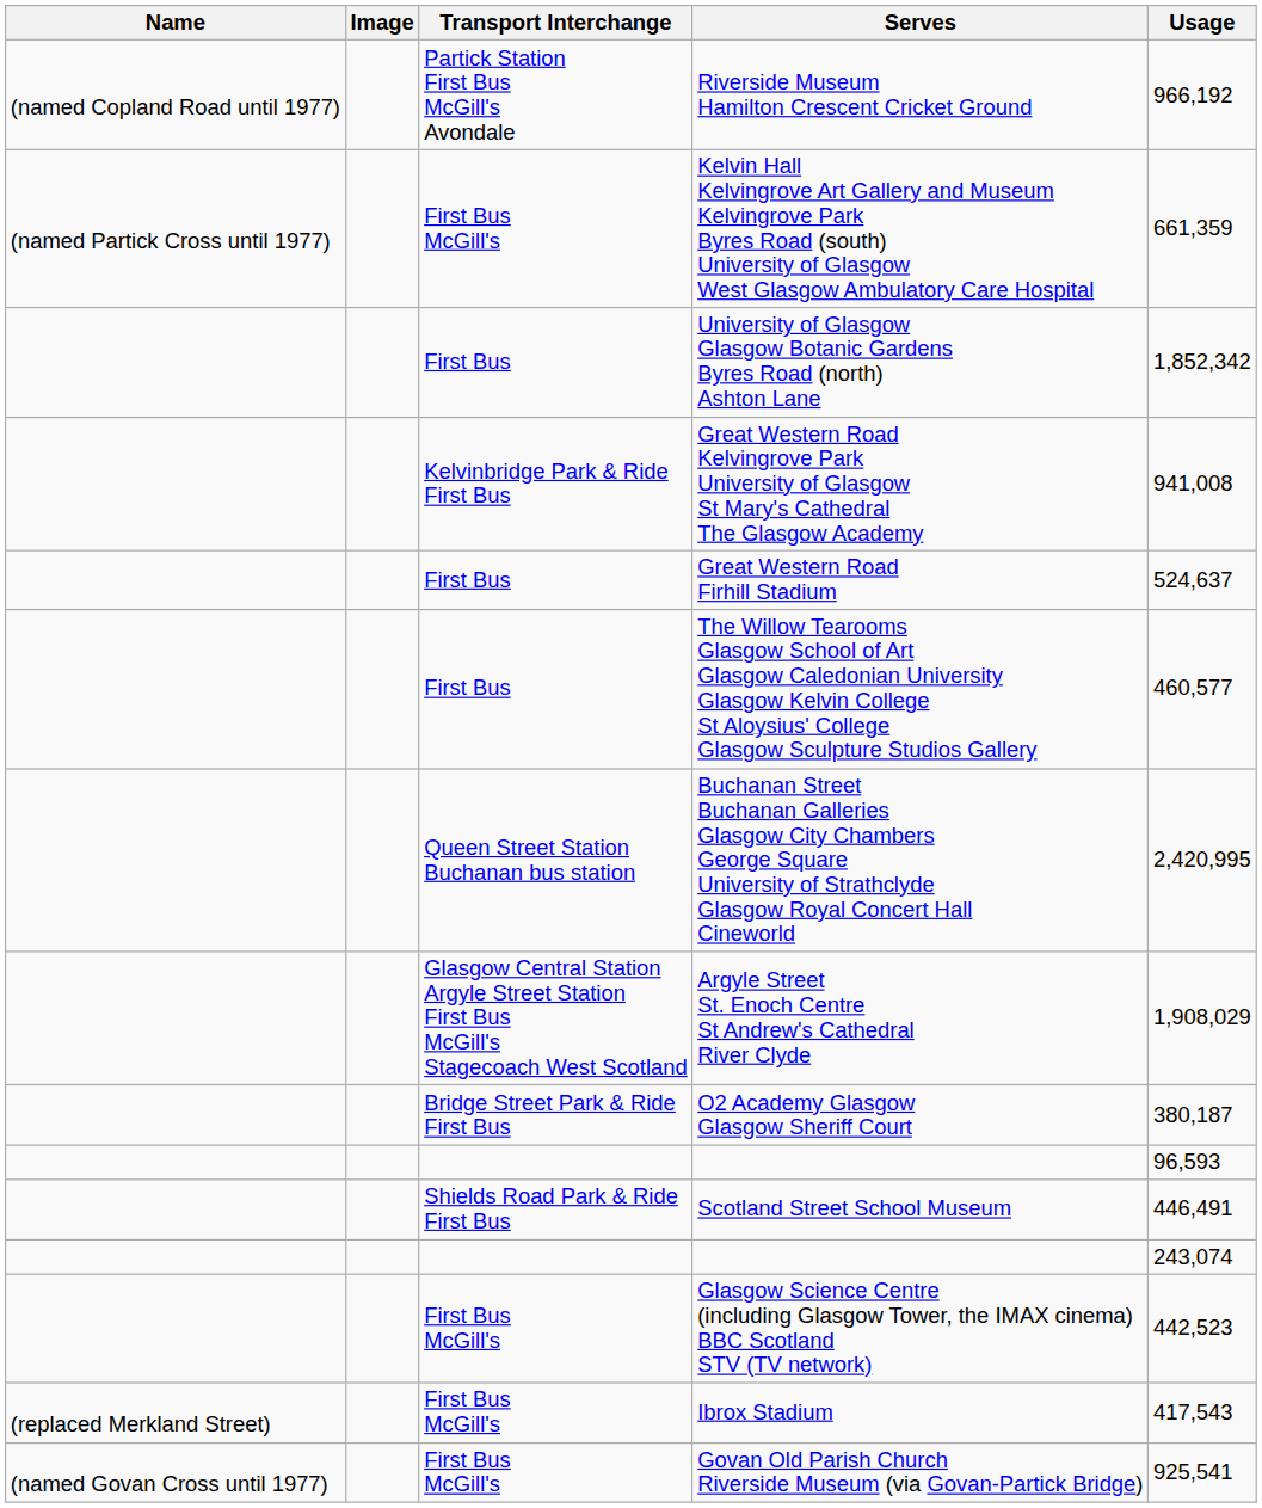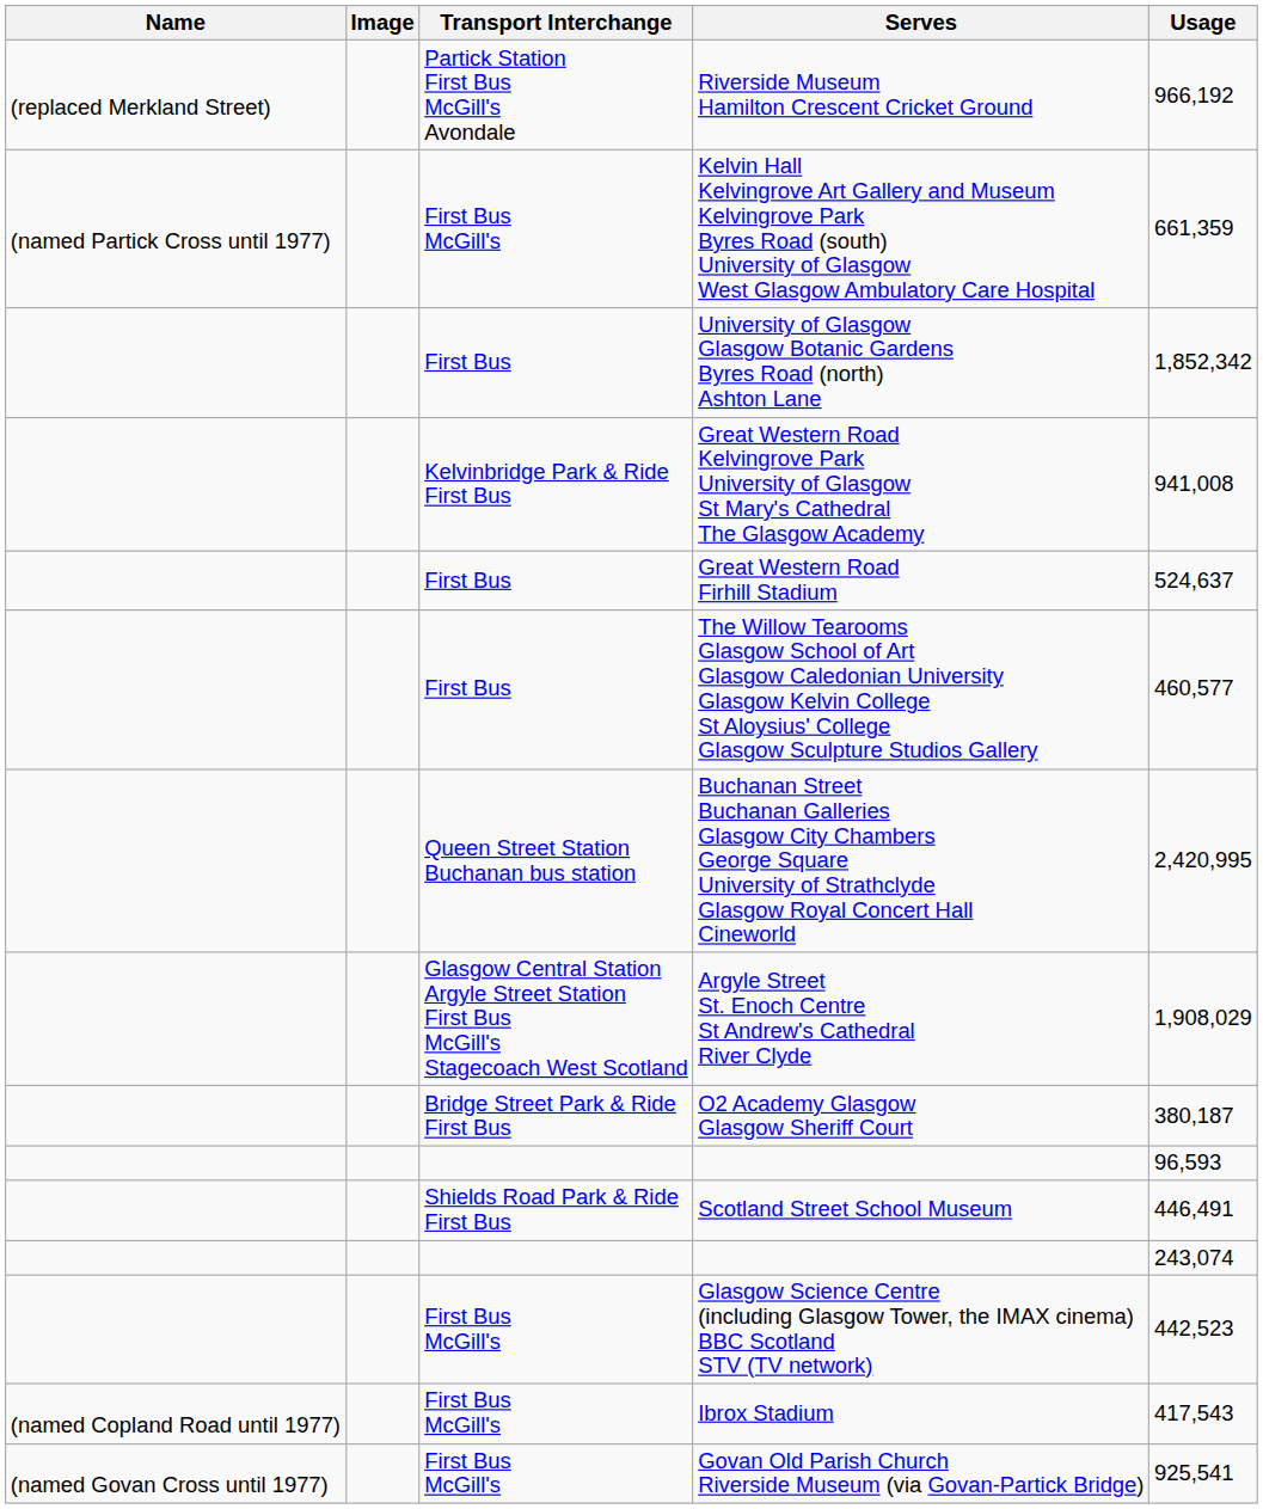Riverside Museum Hamilton Crescent Cricket Ground | Name: (named Copland Road until 1977) -> (replaced Merkland Street)
Ibrox Stadium | Name: (replaced Merkland Street) -> (named Copland Road until 1977)
